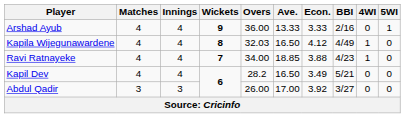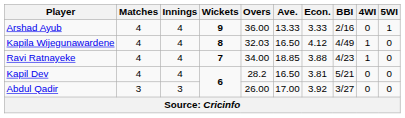Kapil Dev | Econ.: 3.49 -> 3.81
